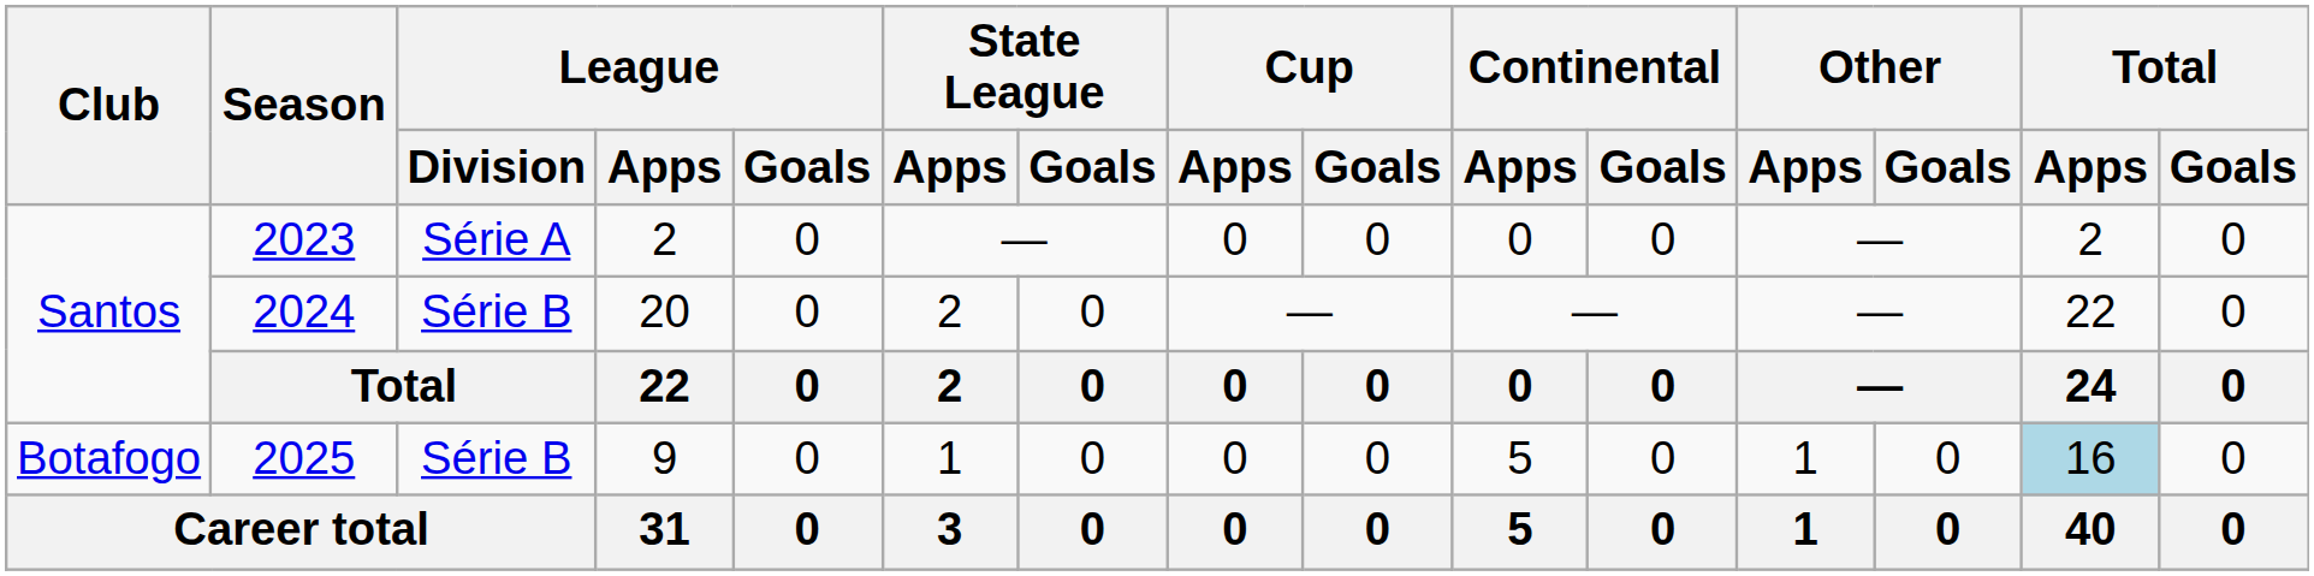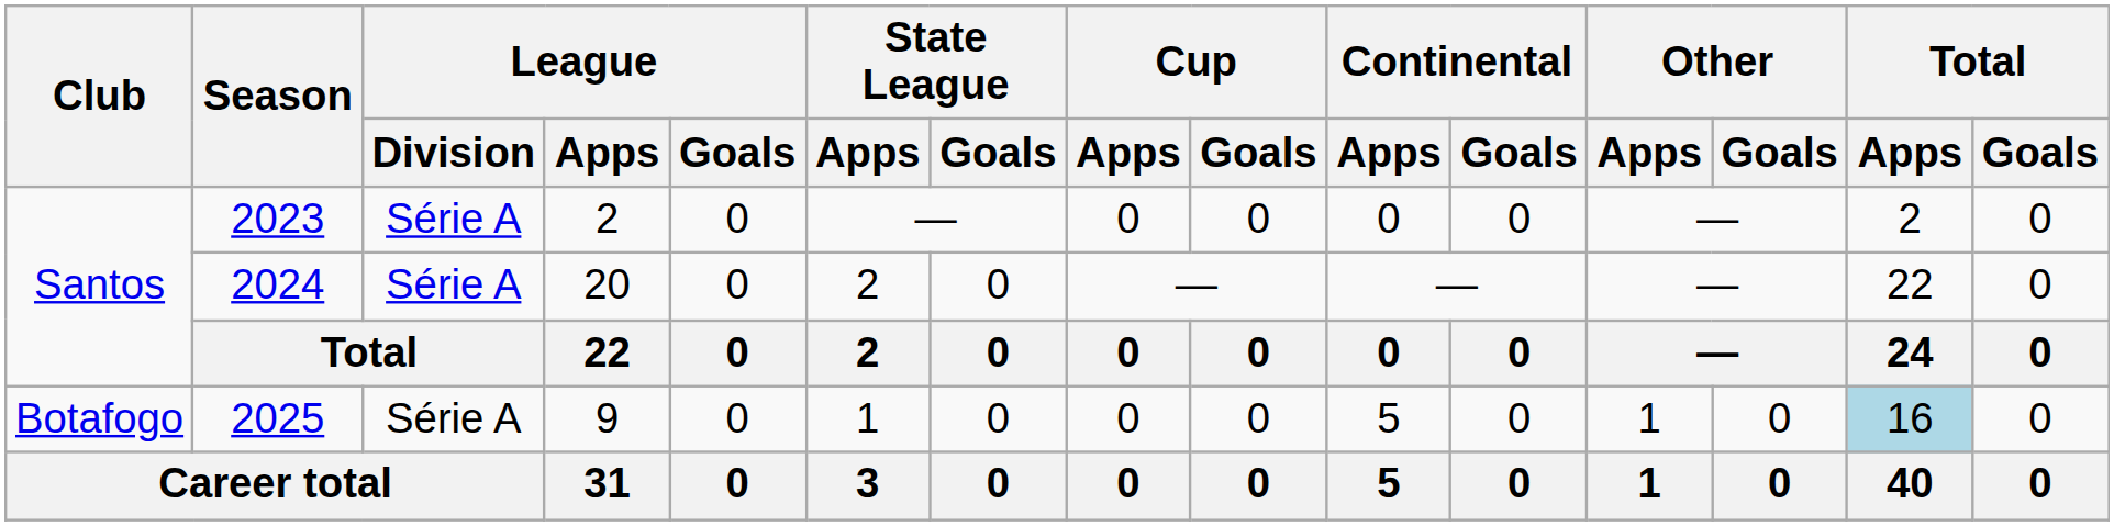2024 | League / Division: Série B -> Série A
2025 | League / Division: Série B -> Série A
